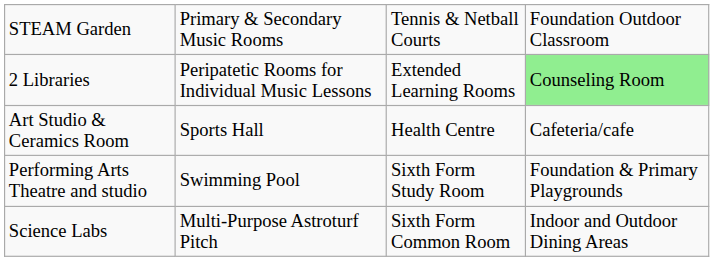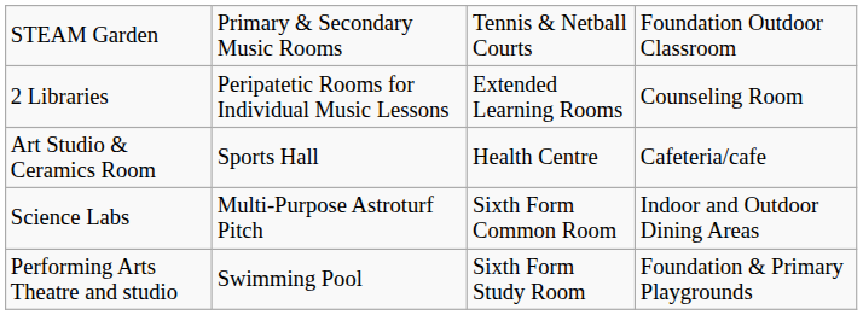2 Libraries | column 4: lightgreen background -> no background
rows swapped: Science Labs <-> Performing Arts Theatre and studio
